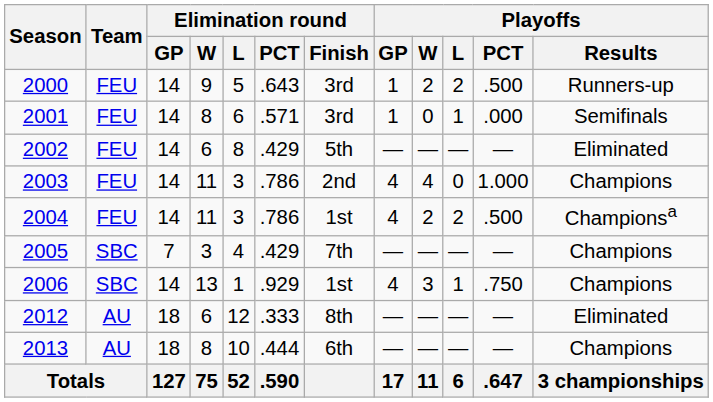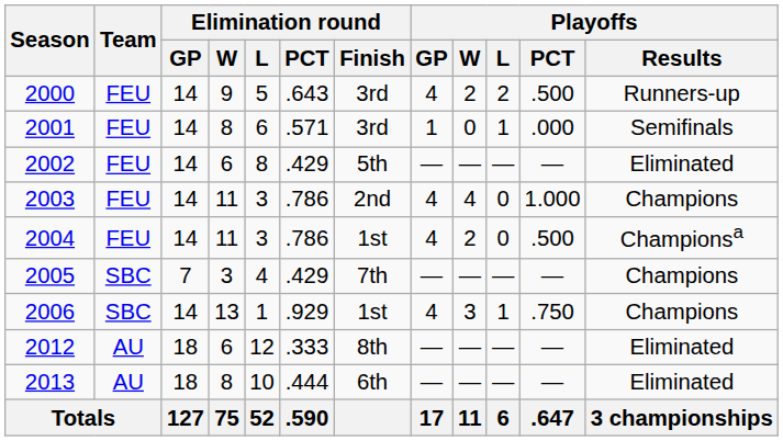2000 | Playoffs / GP: 1 -> 4
2004 | Playoffs / L: 2 -> 0
2013 | Playoffs / Results: Champions -> Eliminated
